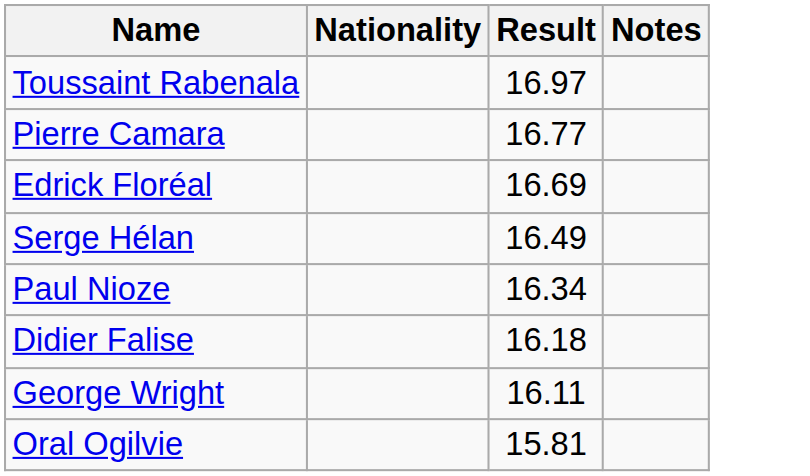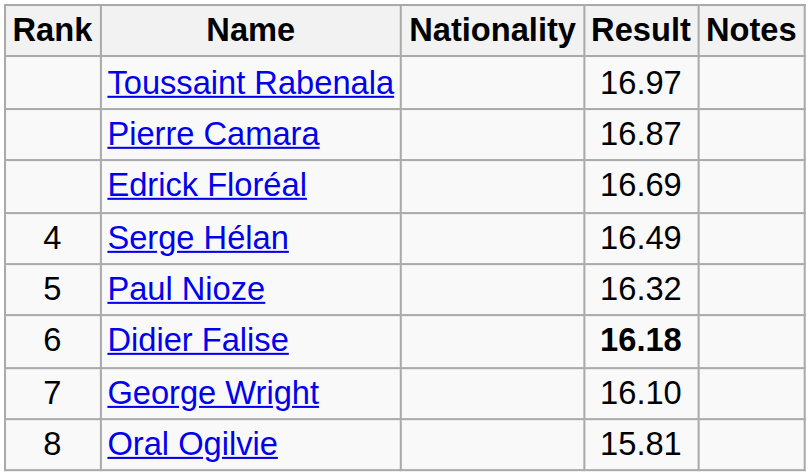+ column: Rank | 4 | 5 | 6 | 7 | 8
Pierre Camara | Result: 16.77 -> 16.87
Paul Nioze | Result: 16.34 -> 16.32
Didier Falise | Result: normal -> bold
George Wright | Result: 16.11 -> 16.10
